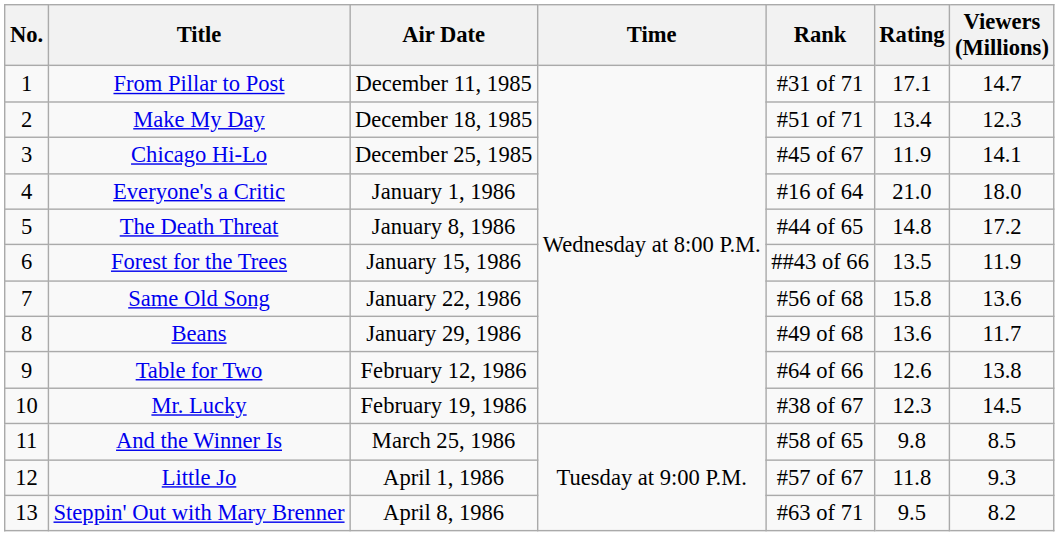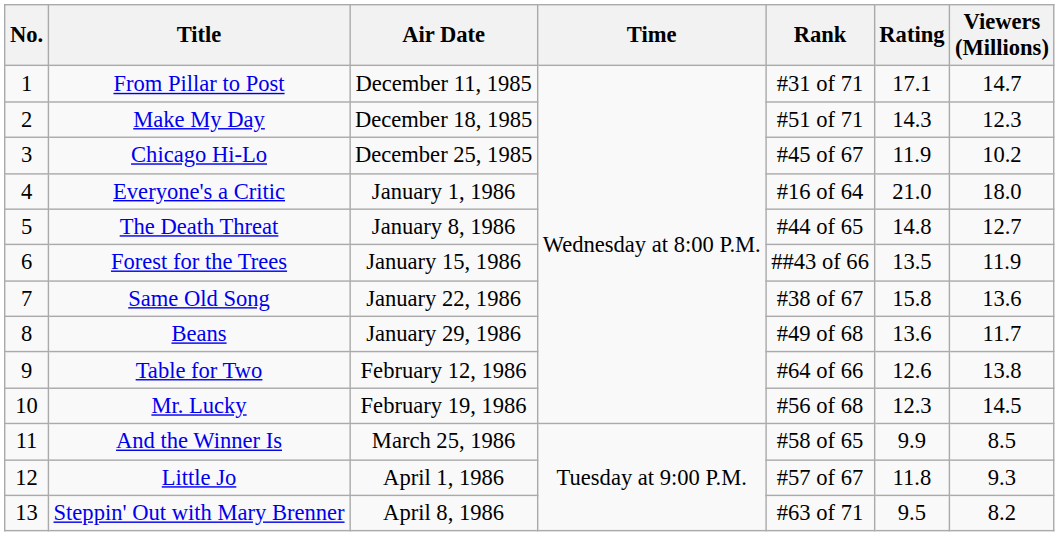Make My Day | Rating: 13.4 -> 14.3
Chicago Hi-Lo | Viewers (Millions): 14.1 -> 10.2
The Death Threat | Viewers (Millions): 17.2 -> 12.7
Same Old Song | Rank: #56 of 68 -> #38 of 67
Mr. Lucky | Rank: #38 of 67 -> #56 of 68
And the Winner Is | Rating: 9.8 -> 9.9
